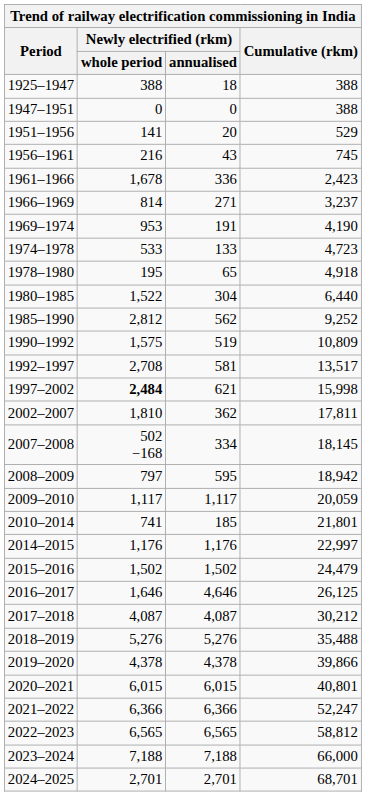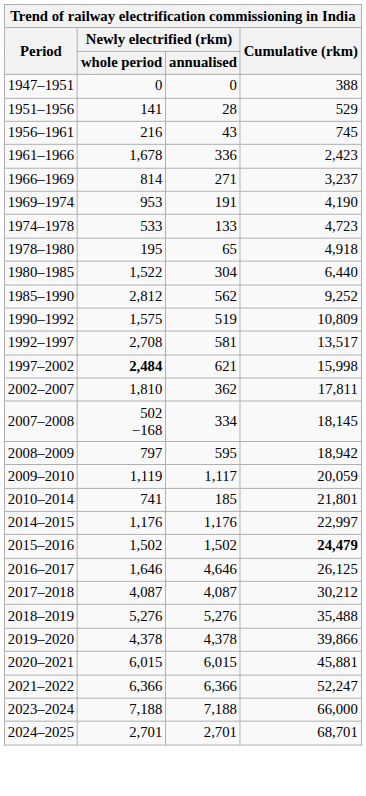- row: 1925–1947 | 388 | 18 | 388
1951–1956 | Newly electrified (rkm) / annualised: 20 -> 28
2009–2010 | Newly electrified (rkm) / whole period: 1,117 -> 1,119
2015–2016 | Cumulative (rkm): normal -> bold
2020–2021 | Cumulative (rkm): 40,801 -> 45,881
- row: 2022–2023 | 6,565 | 6,565 | 58,812
